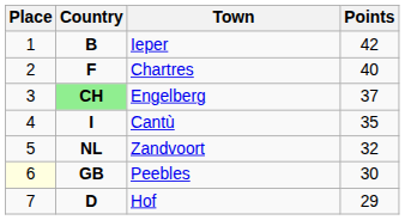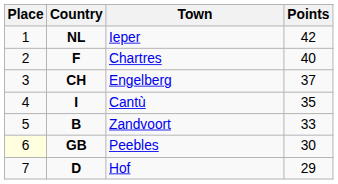Ieper | Country: B -> NL
Engelberg | Country: lightgreen background -> no background
Zandvoort | Country: NL -> B
Zandvoort | Points: 32 -> 33
